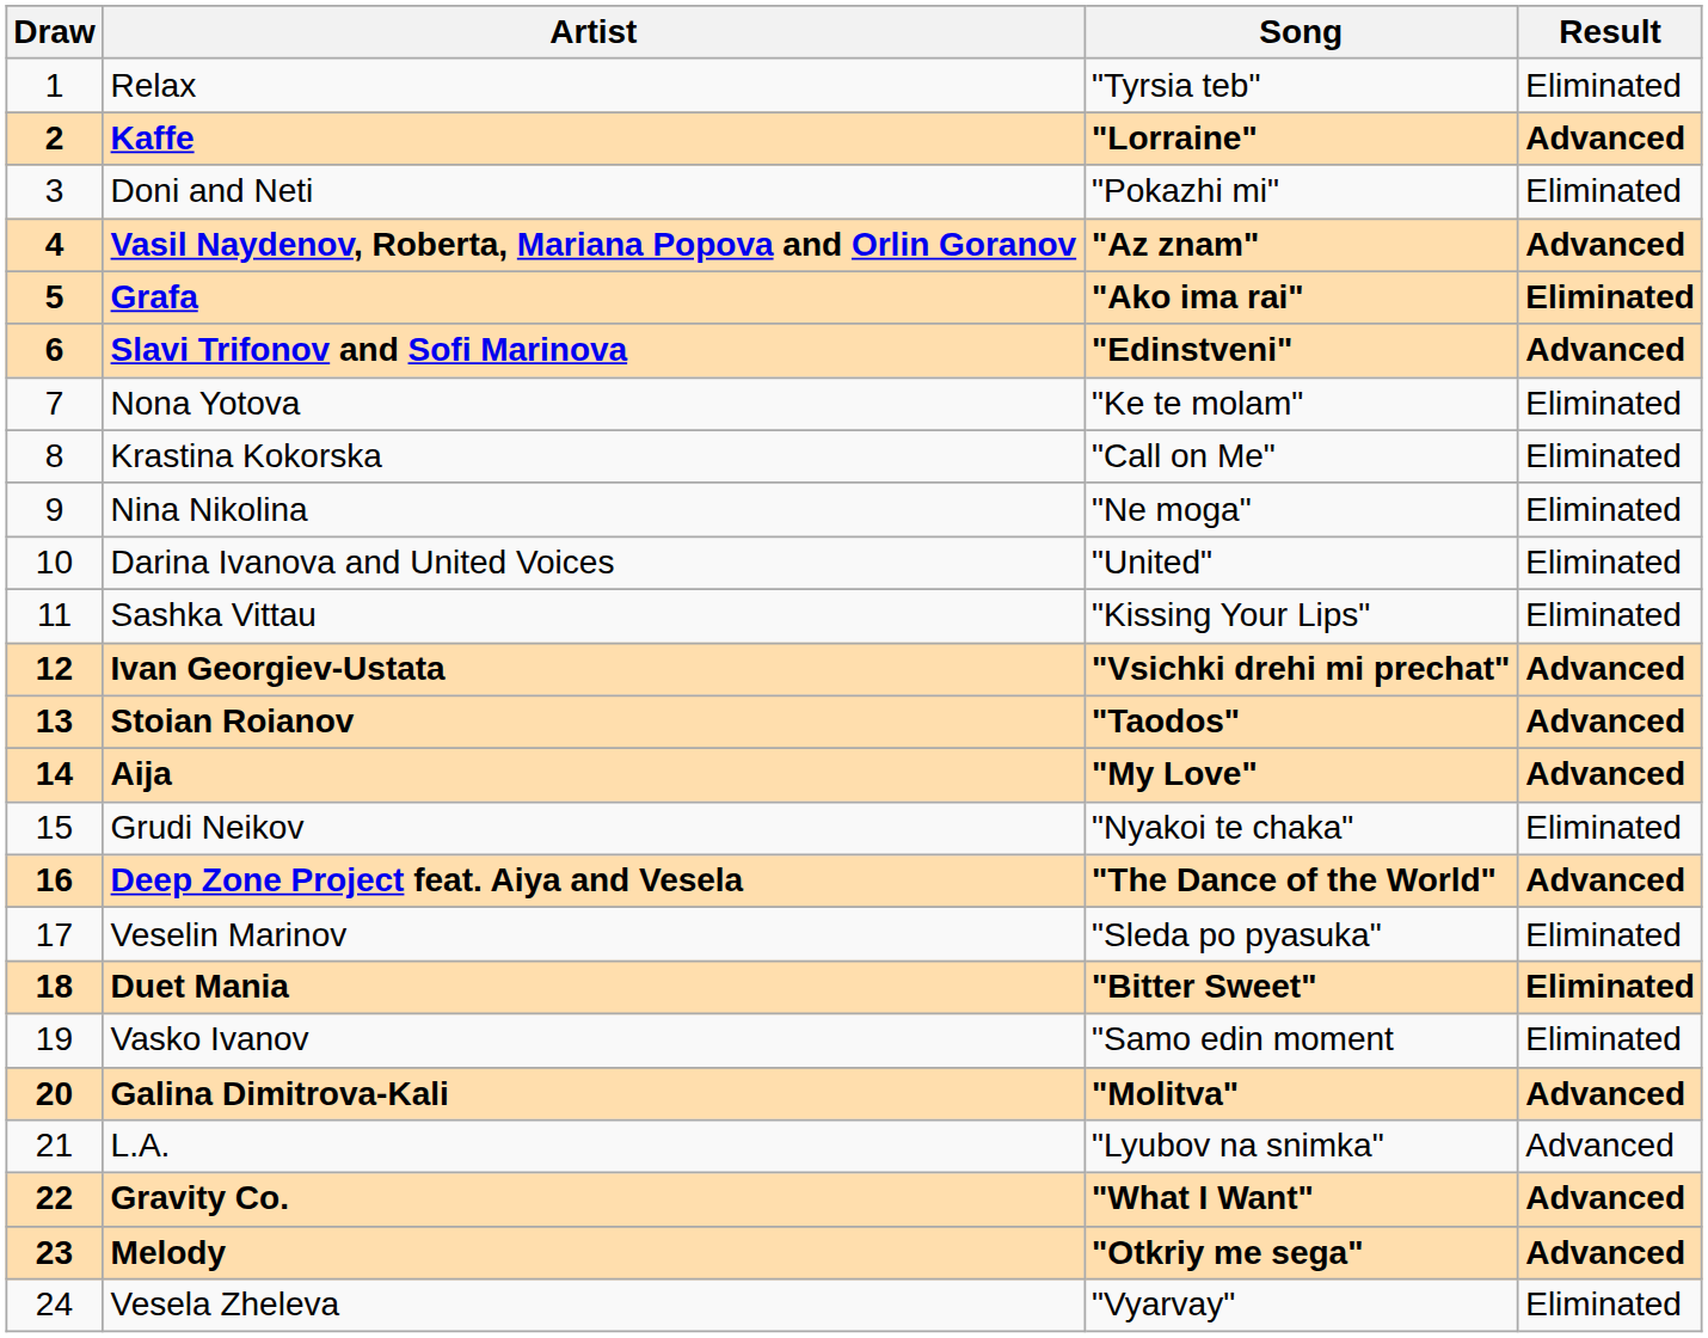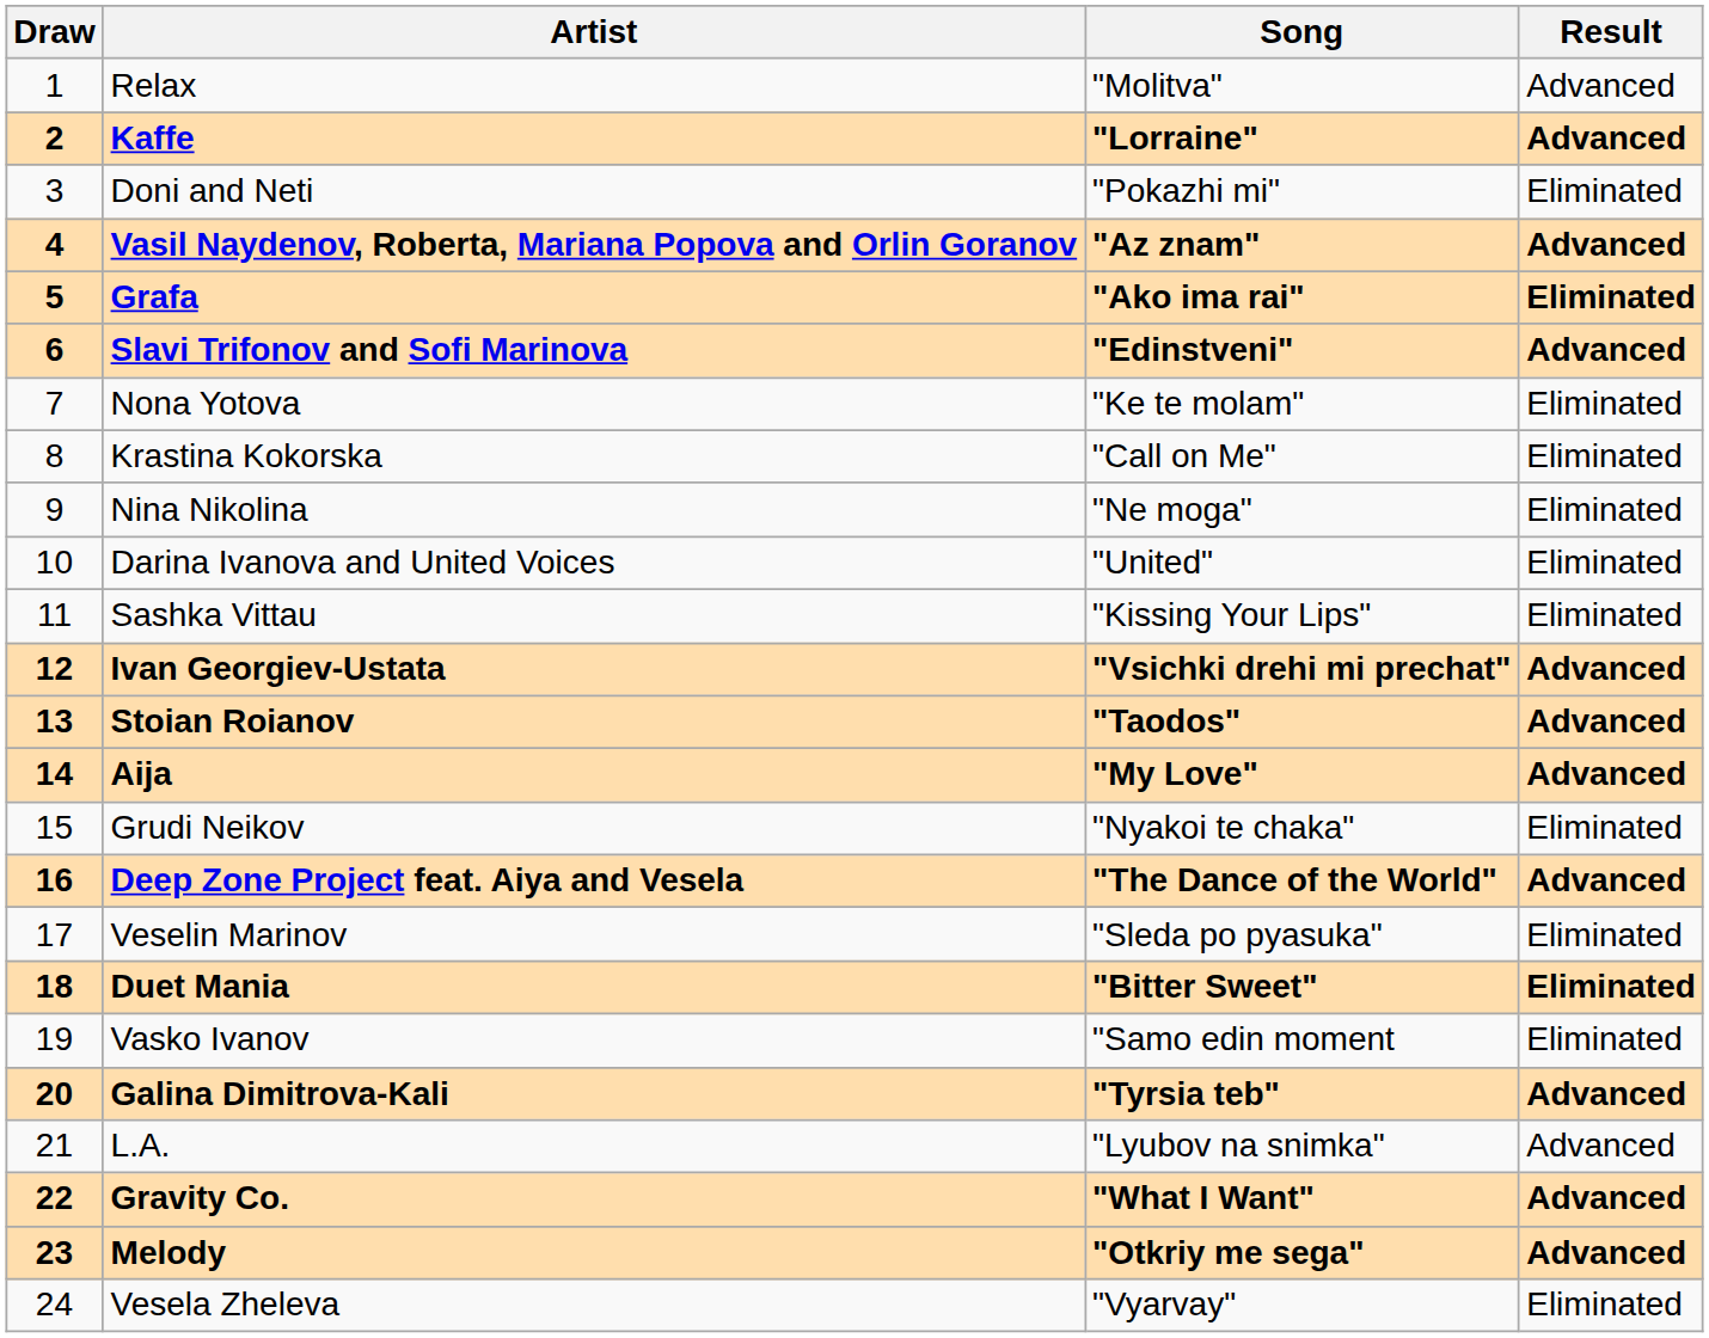Relax | Song: "Tyrsia teb" -> "Molitva"
Relax | Result: Eliminated -> Advanced
Galina Dimitrova-Kali | Song: "Molitva" -> "Tyrsia teb"
